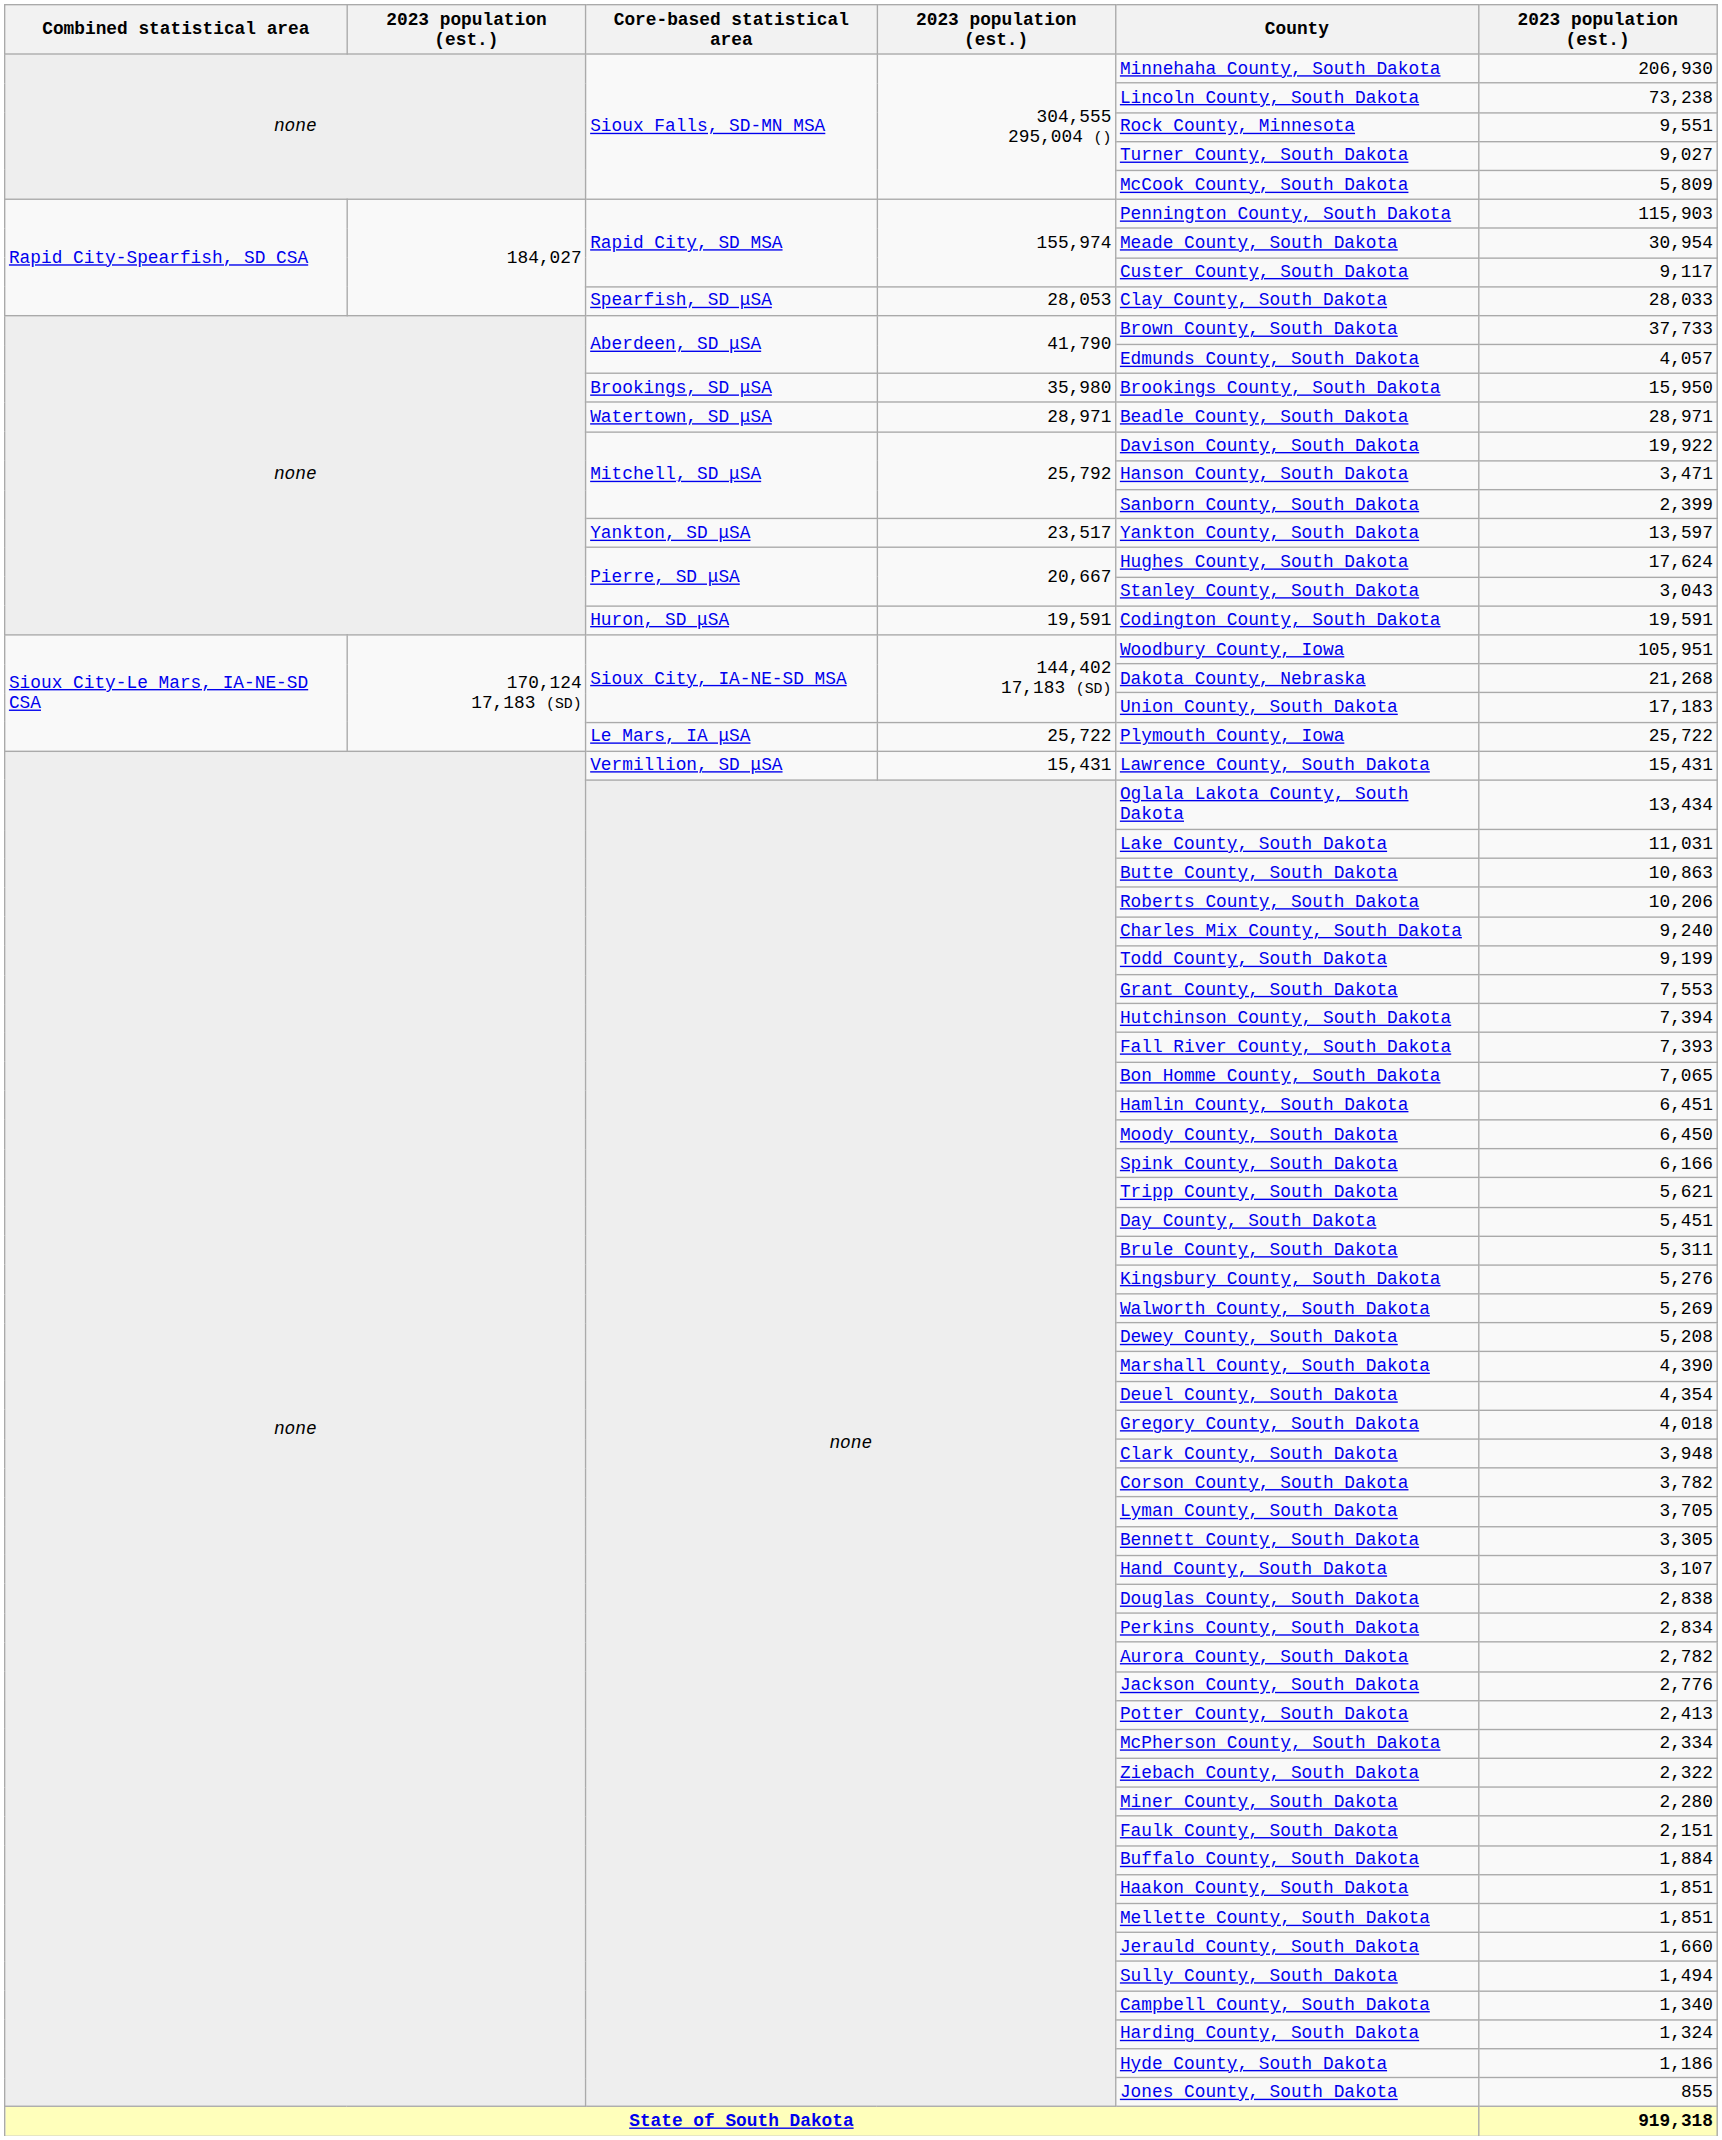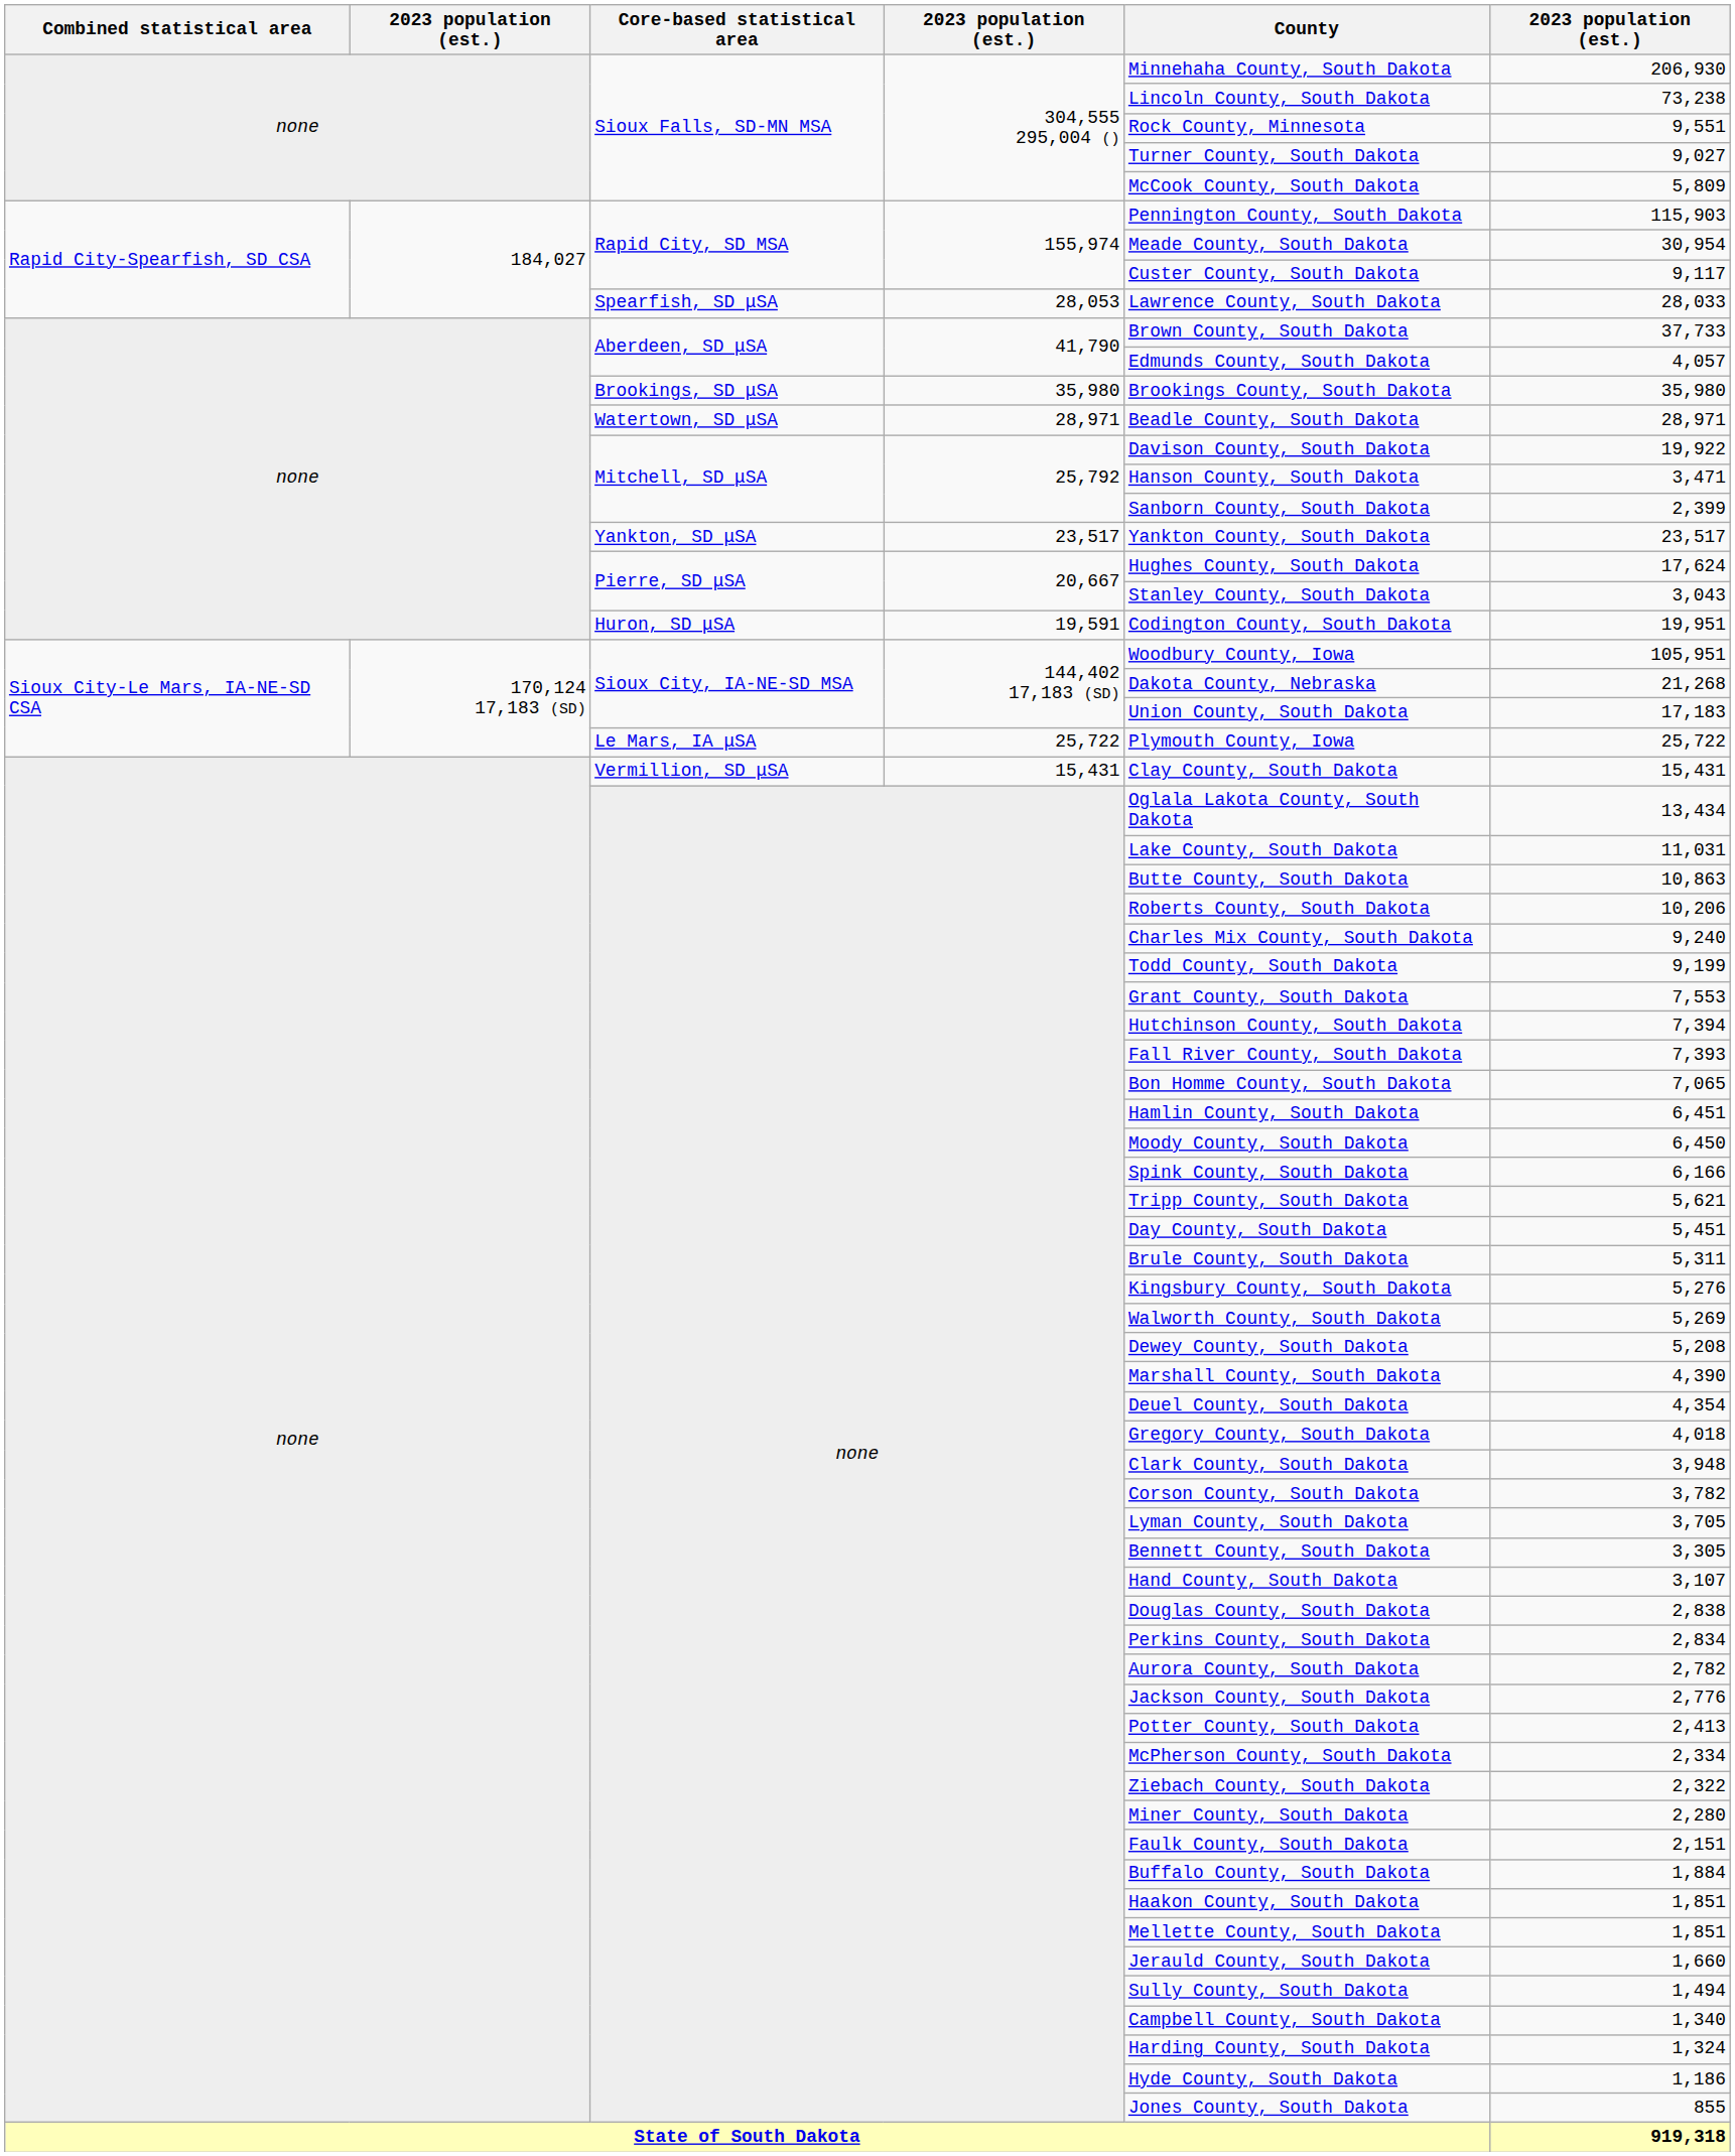Spearfish, SD μSA | County: Clay County, South Dakota -> Lawrence County, South Dakota
Brookings, SD μSA | column 6: 15,950 -> 35,980
Yankton, SD μSA | column 6: 13,597 -> 23,517
Huron, SD μSA | column 6: 19,591 -> 19,951
Vermillion, SD μSA | County: Lawrence County, South Dakota -> Clay County, South Dakota
